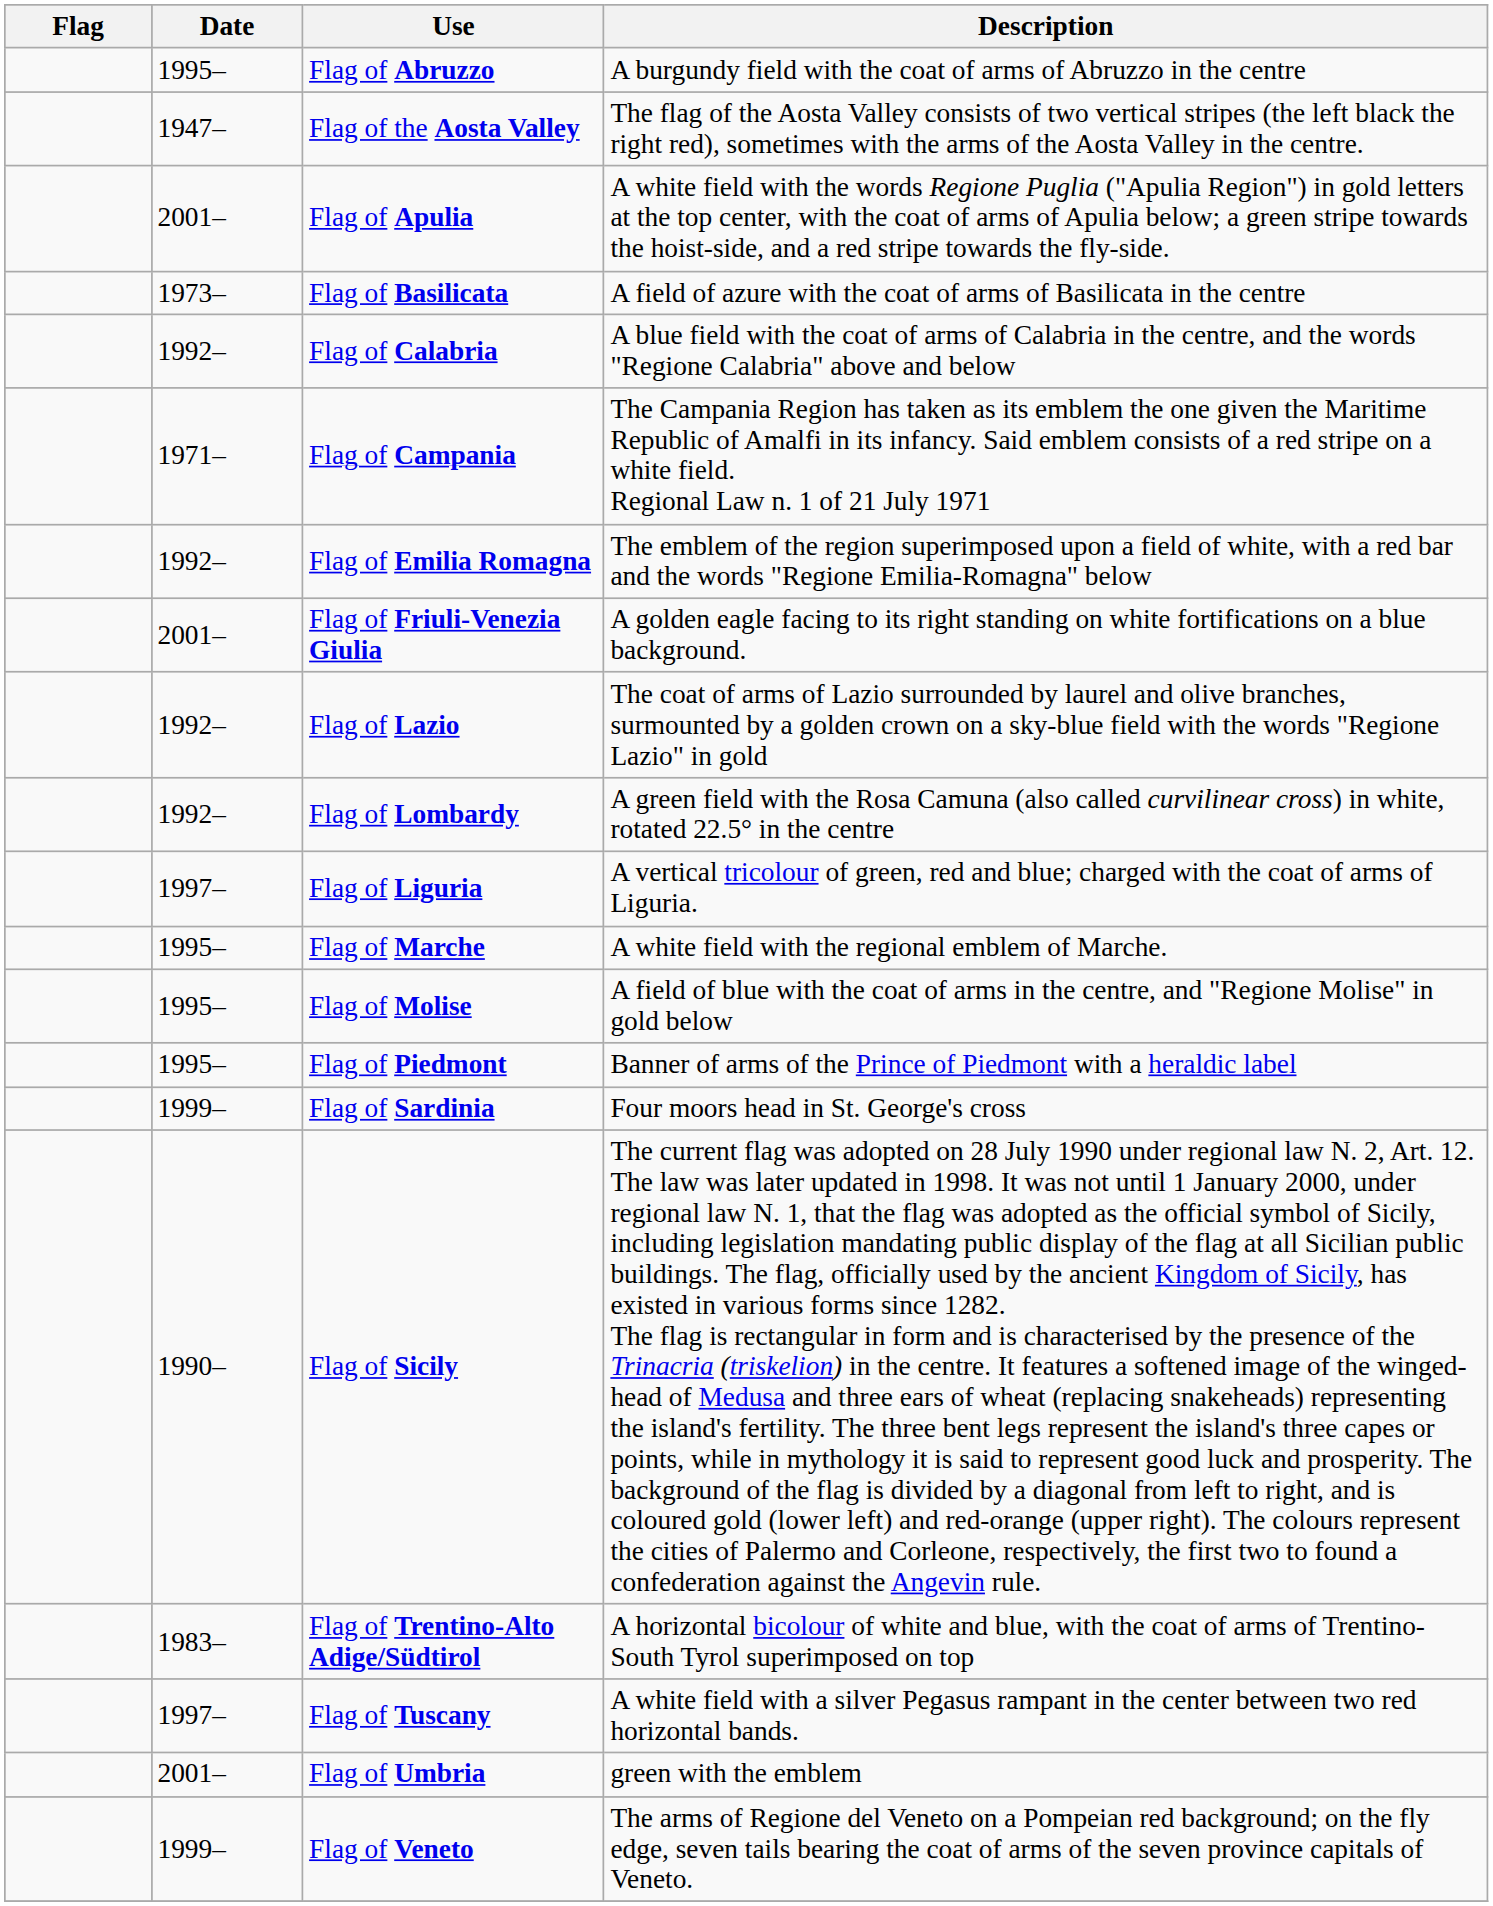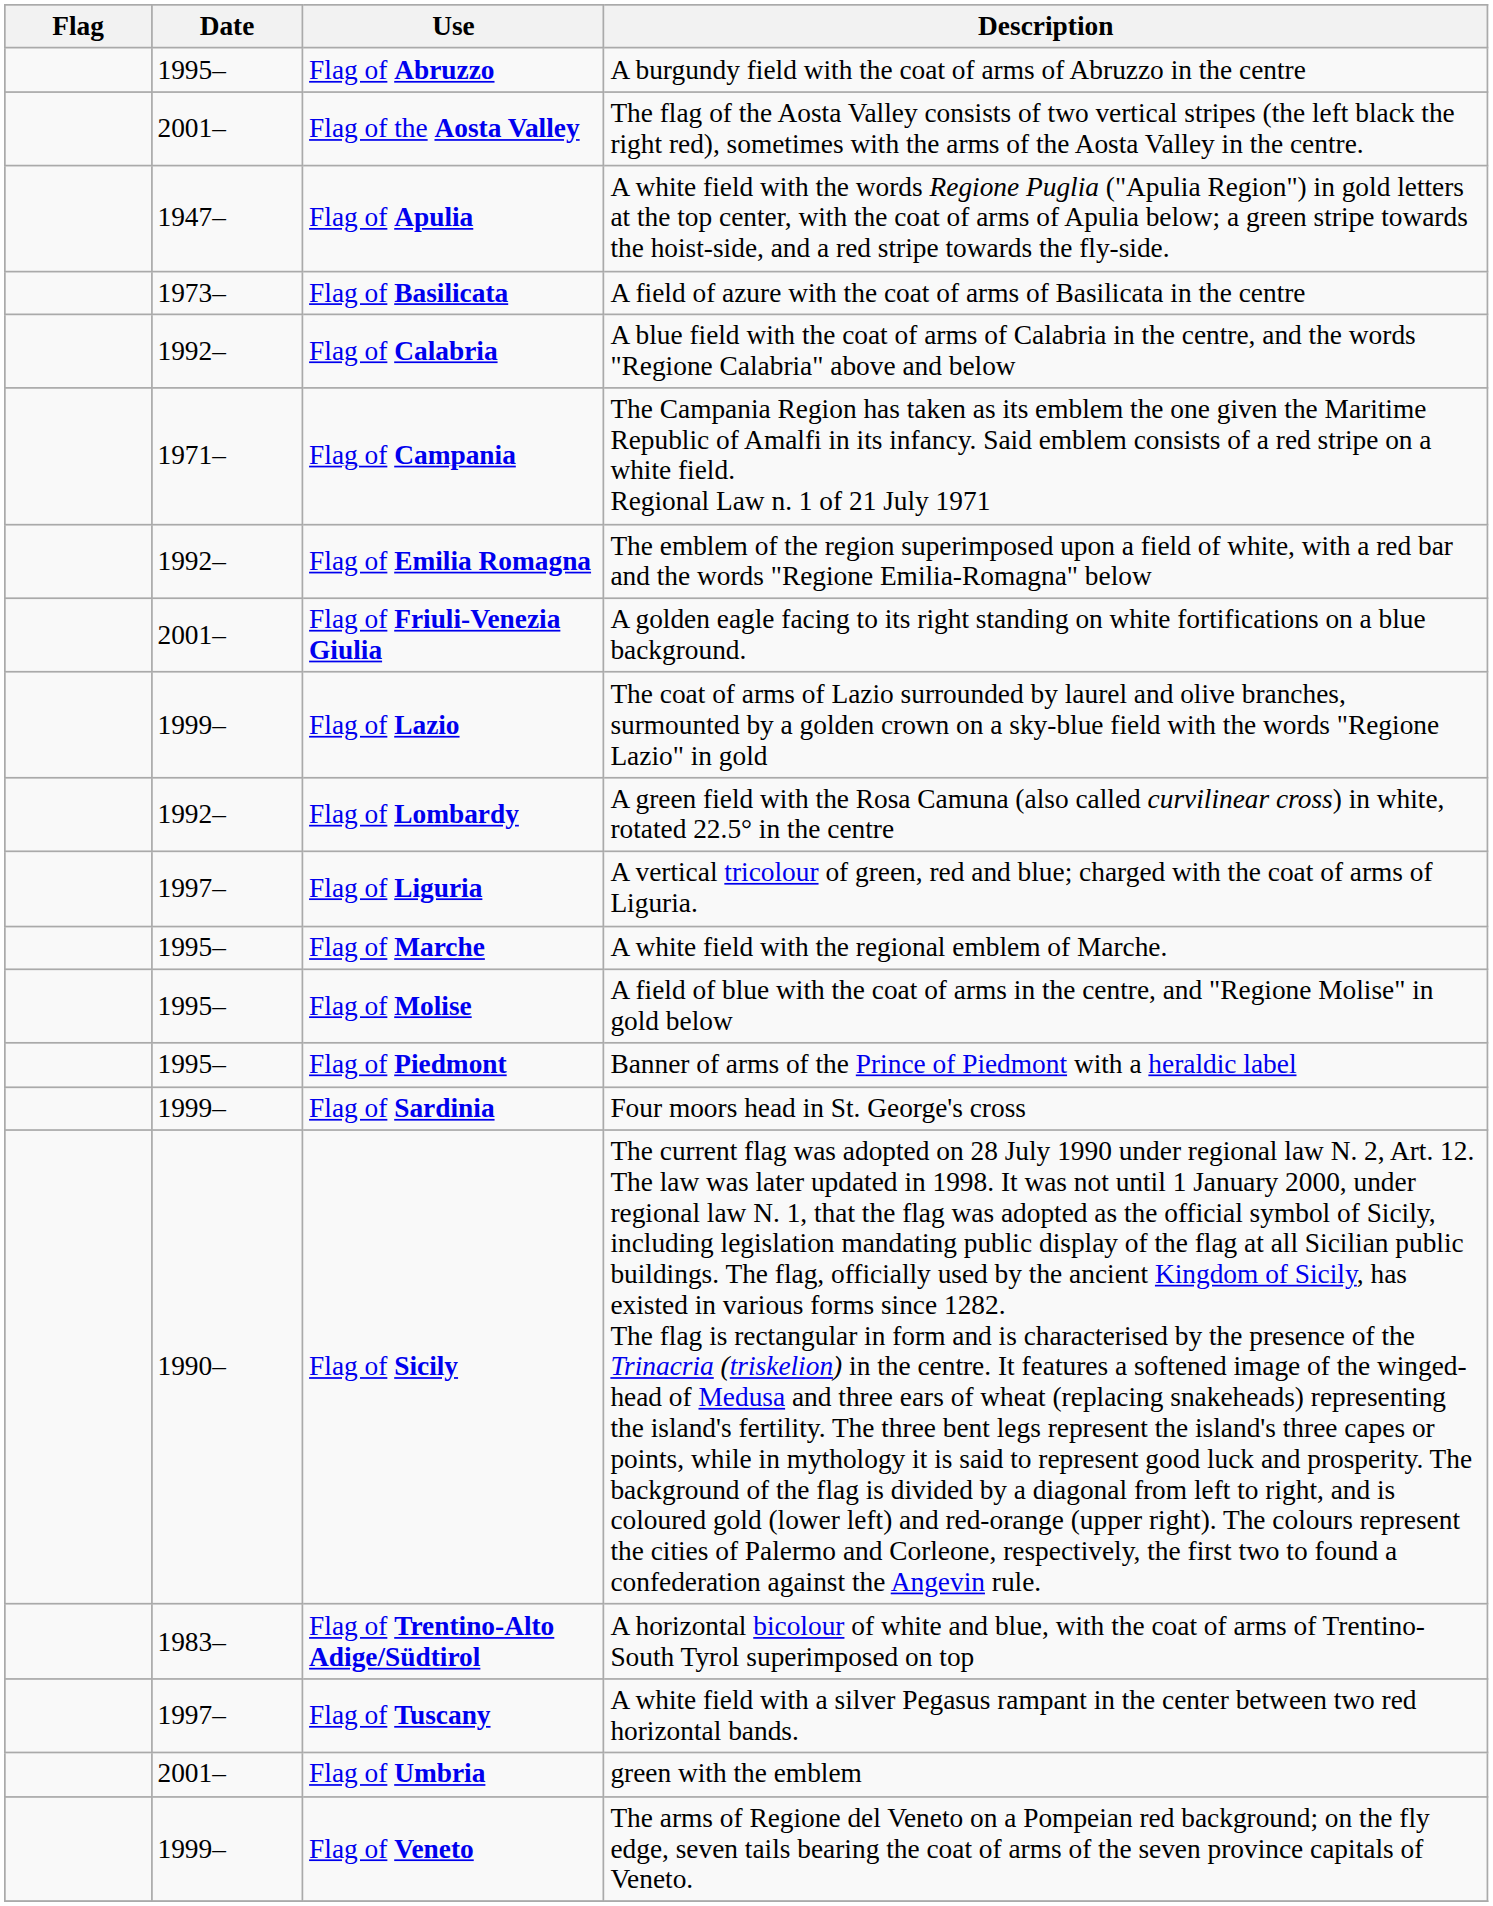Flag of the Aosta Valley | Date: 1947– -> 2001–
Flag of Apulia | Date: 2001– -> 1947–
Flag of Lazio | Date: 1992– -> 1999–
